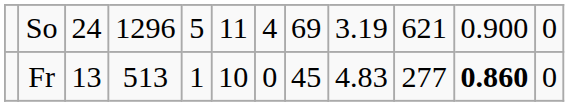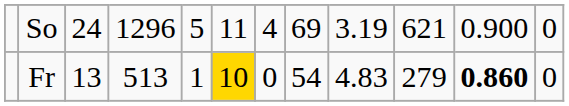Fr | column 6: no background -> gold background
Fr | column 8: 45 -> 54
Fr | column 10: 277 -> 279
